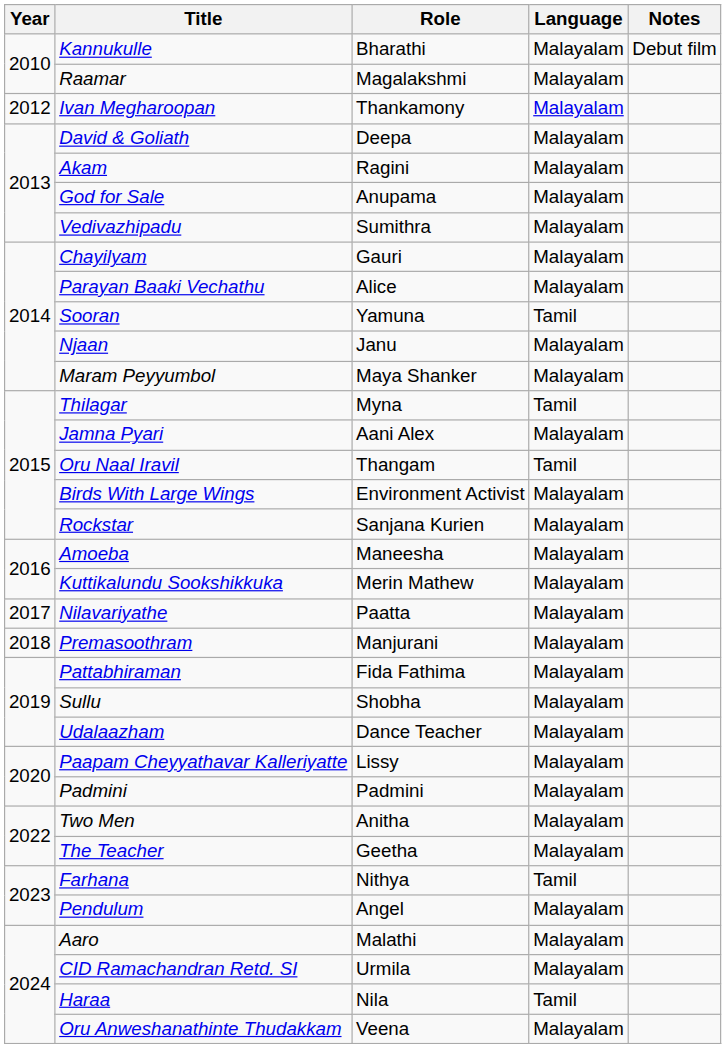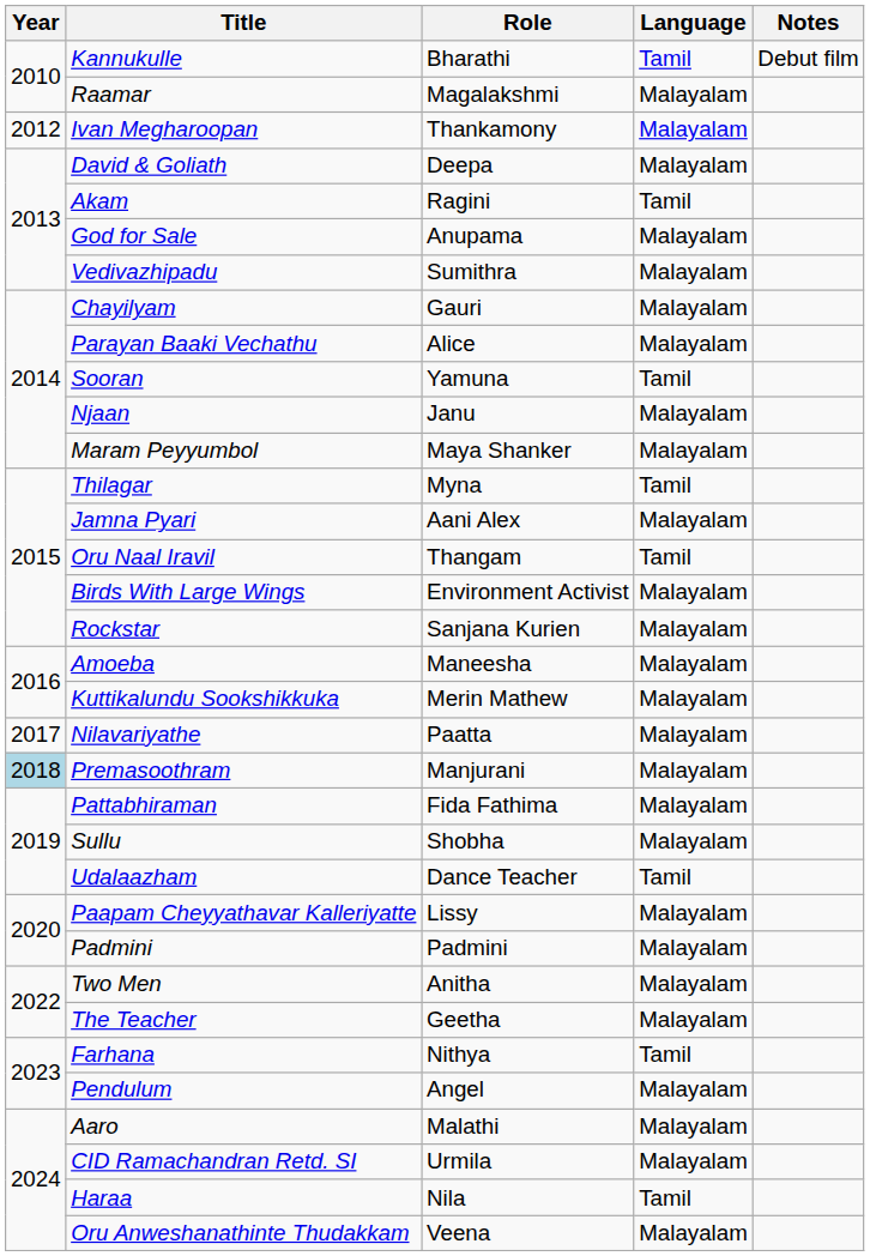Kannukulle | Language: Malayalam -> Tamil
Akam | Language: Malayalam -> Tamil
Premasoothram | Year: no background -> lightblue background
Udalaazham | Language: Malayalam -> Tamil
